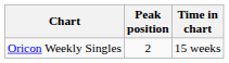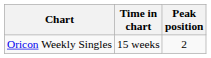columns swapped: Peak position <-> Time in chart
